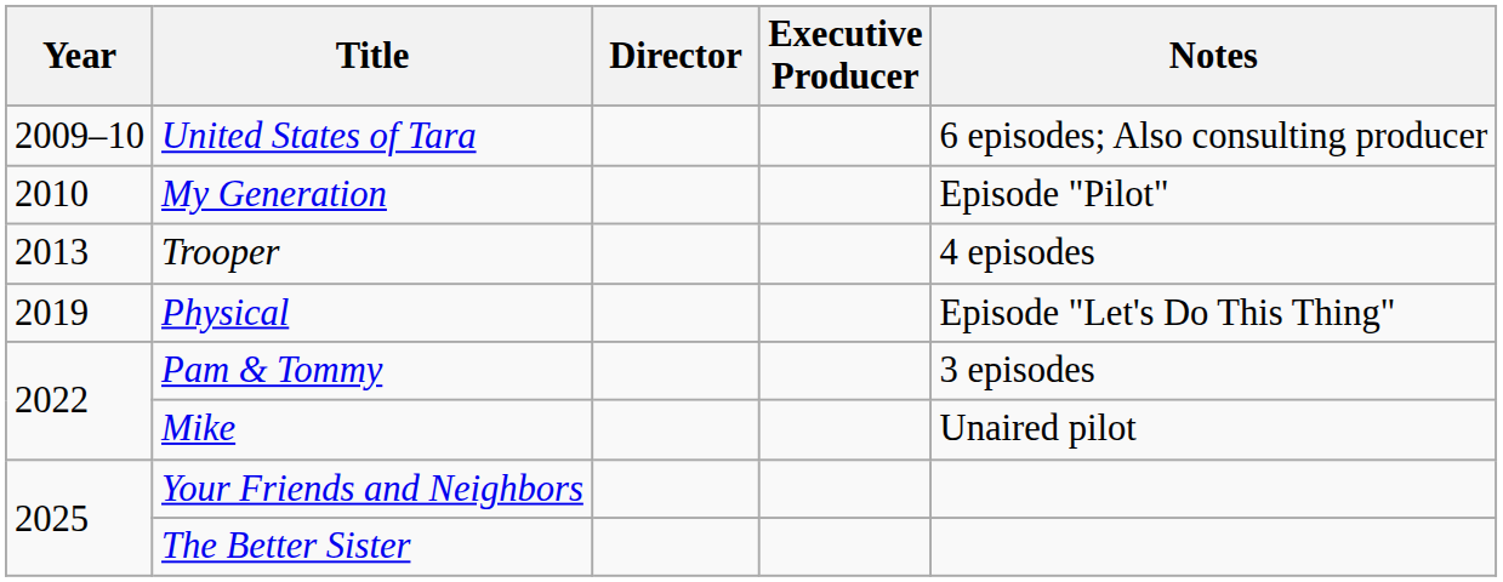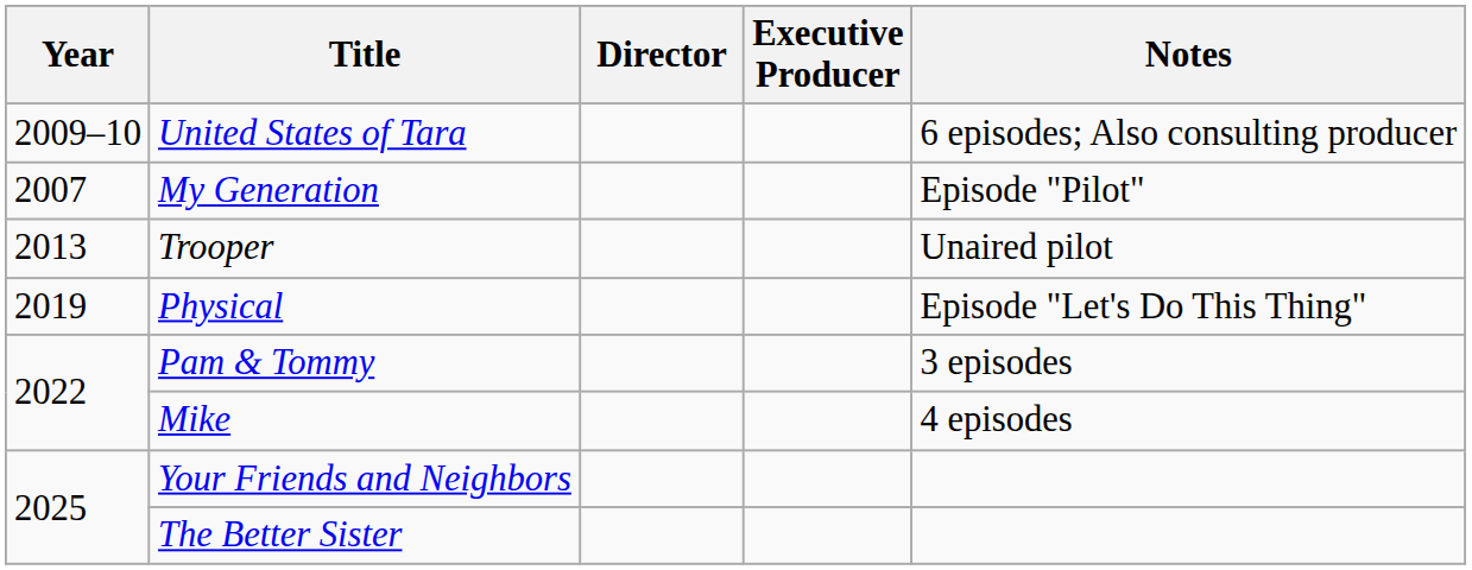My Generation | Year: 2010 -> 2007
Trooper | Notes: 4 episodes -> Unaired pilot
Mike | Notes: Unaired pilot -> 4 episodes
